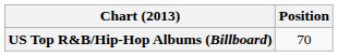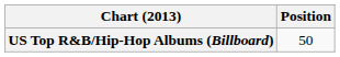US Top R&B/Hip-Hop Albums (Billboard) | Position: 70 -> 50
